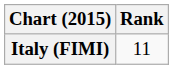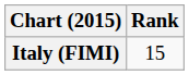Italy (FIMI) | Rank: 11 -> 15
